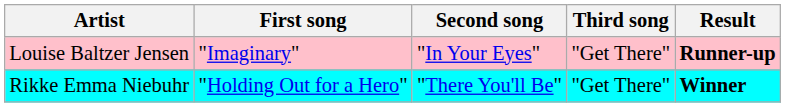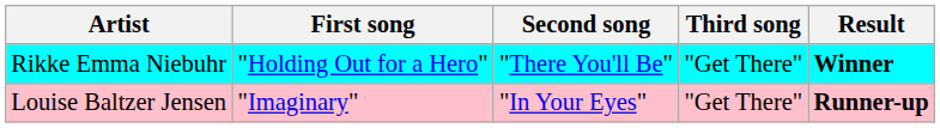rows swapped: Louise Baltzer Jensen <-> Rikke Emma Niebuhr
